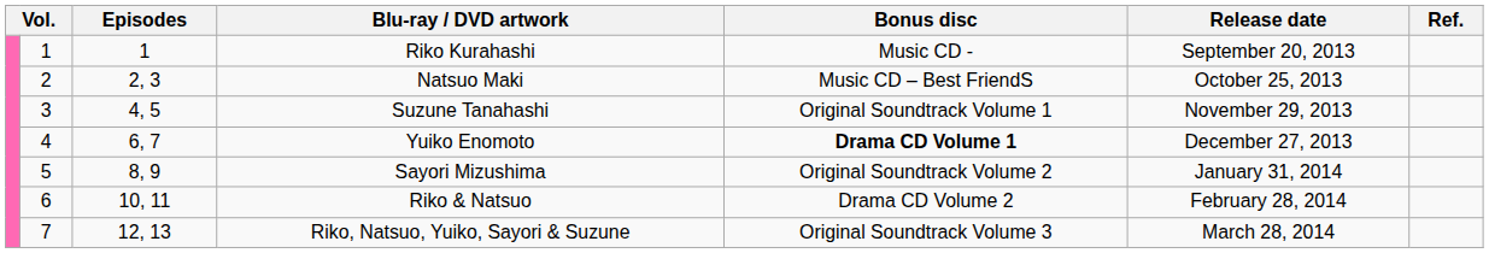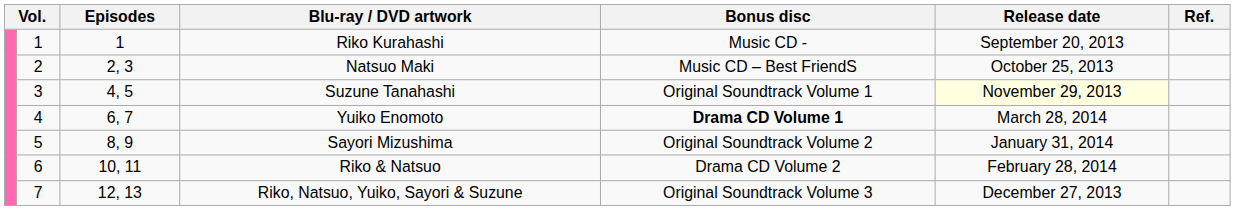Suzune Tanahashi | Release date: no background -> lightyellow background
Yuiko Enomoto | Release date: December 27, 2013 -> March 28, 2014
Riko, Natsuo, Yuiko, Sayori & Suzune | Release date: March 28, 2014 -> December 27, 2013
